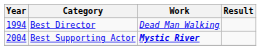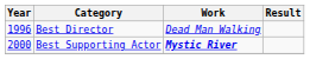Best Director | Year: 1994 -> 1996
Best Supporting Actor | Year: 2004 -> 2000
